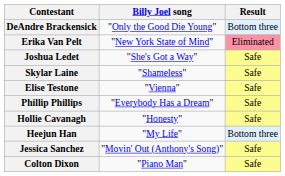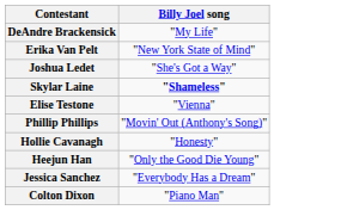- column: Result | Bottom three | Eliminated | Safe | Safe | Safe | Safe | Safe | Bottom three | Safe | Safe
DeAndre Brackensick | Billy Joel song: "Only the Good Die Young" -> "My Life"
Skylar Laine | Billy Joel song: normal -> bold
Phillip Phillips | Billy Joel song: "Everybody Has a Dream" -> "Movin' Out (Anthony's Song)"
Heejun Han | Billy Joel song: "My Life" -> "Only the Good Die Young"
Jessica Sanchez | Billy Joel song: "Movin' Out (Anthony's Song)" -> "Everybody Has a Dream"
